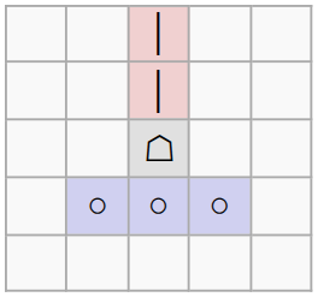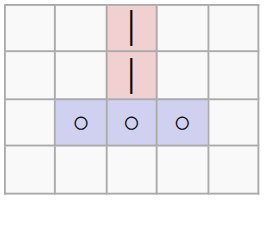- row: ☖
